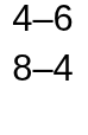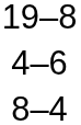+ row: 19–8
